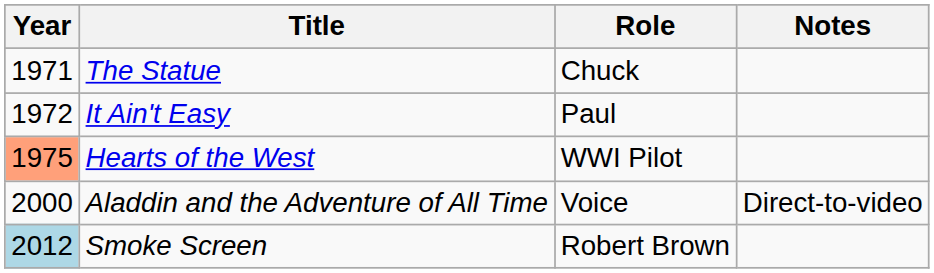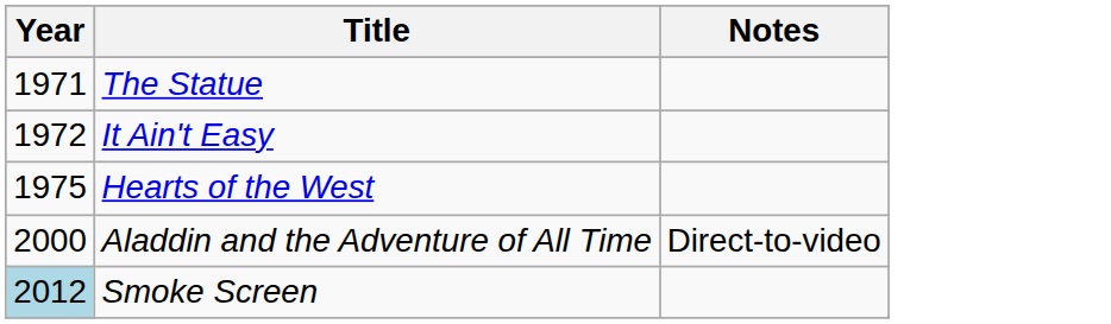- column: Role | Chuck | Paul | WWI Pilot | Voice | Robert Brown
Hearts of the West | Year: lightsalmon background -> no background
